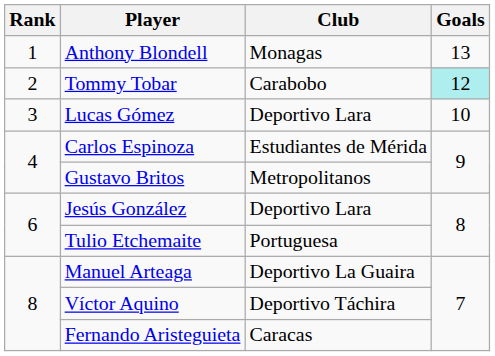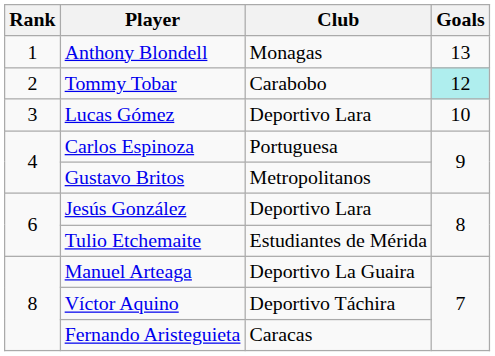Carlos Espinoza | Club: Estudiantes de Mérida -> Portuguesa
Tulio Etchemaite | Club: Portuguesa -> Estudiantes de Mérida
